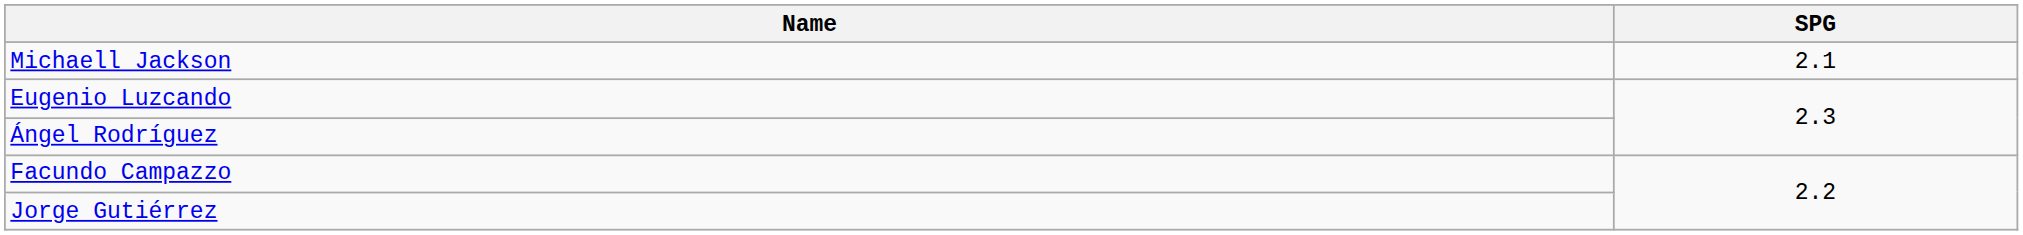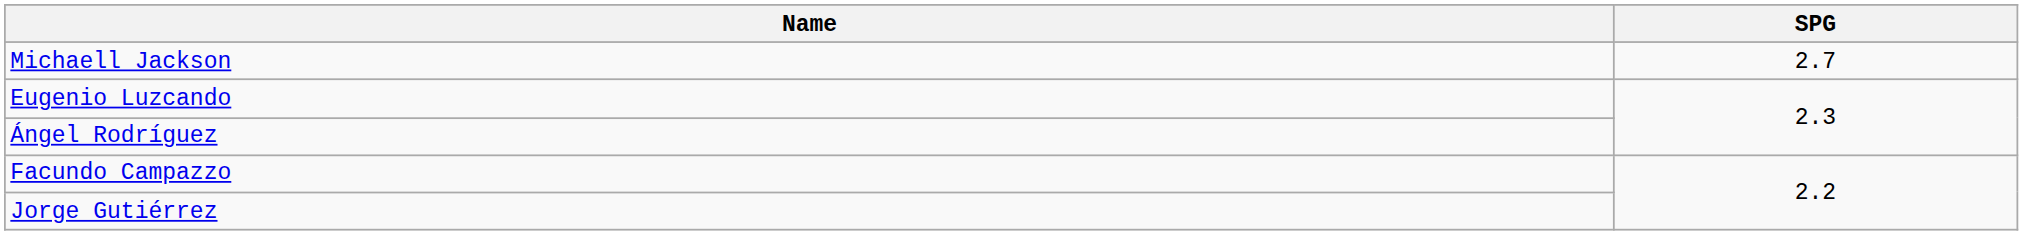Michaell Jackson | SPG: 2.1 -> 2.7
